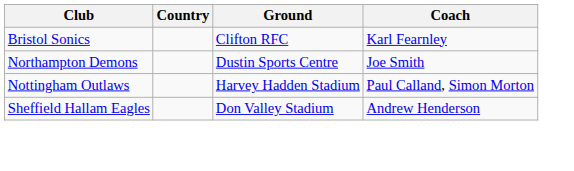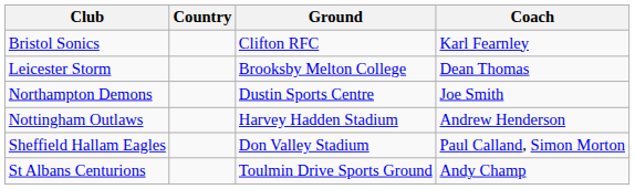+ row: Leicester Storm | Brooksby Melton College | Dean Thomas
Nottingham Outlaws | Coach: Paul Calland, Simon Morton -> Andrew Henderson
Sheffield Hallam Eagles | Coach: Andrew Henderson -> Paul Calland, Simon Morton
+ row: St Albans Centurions | Toulmin Drive Sports Ground | Andy Champ
